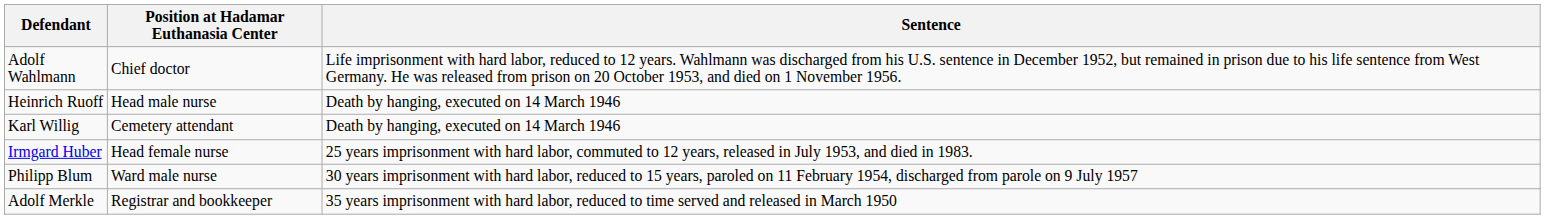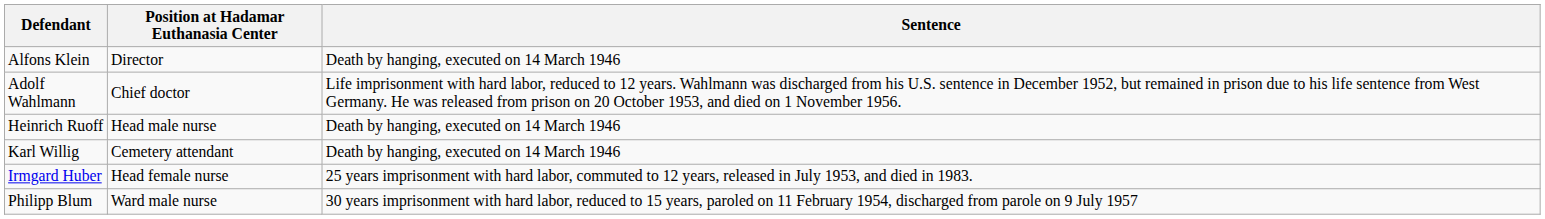+ row: Alfons Klein | Director | Death by hanging, executed on 14 March 1946
- row: Adolf Merkle | Registrar and bookkeeper | 35 years imprisonment with hard labor, reduced to time served and released in March 1950
